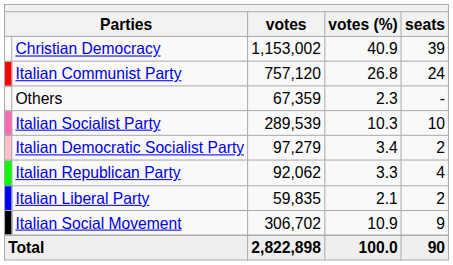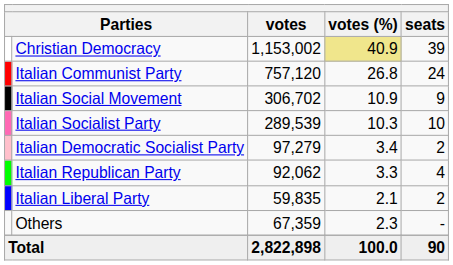Christian Democracy | votes (%): no background -> khaki background
rows swapped: Italian Social Movement <-> Others
